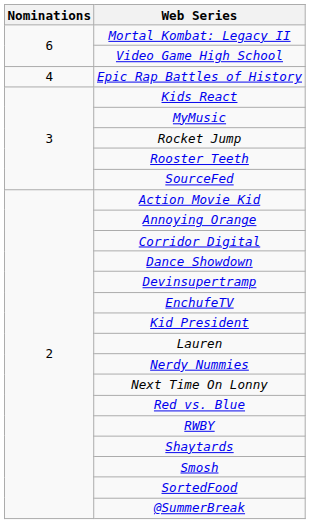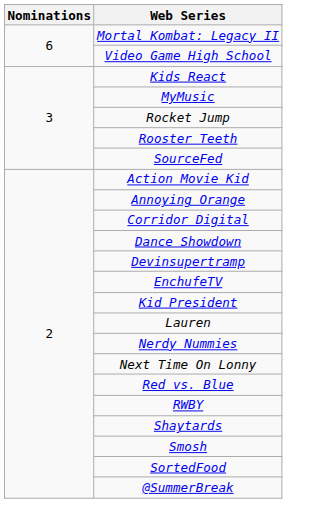- row: 4 | Epic Rap Battles of History
